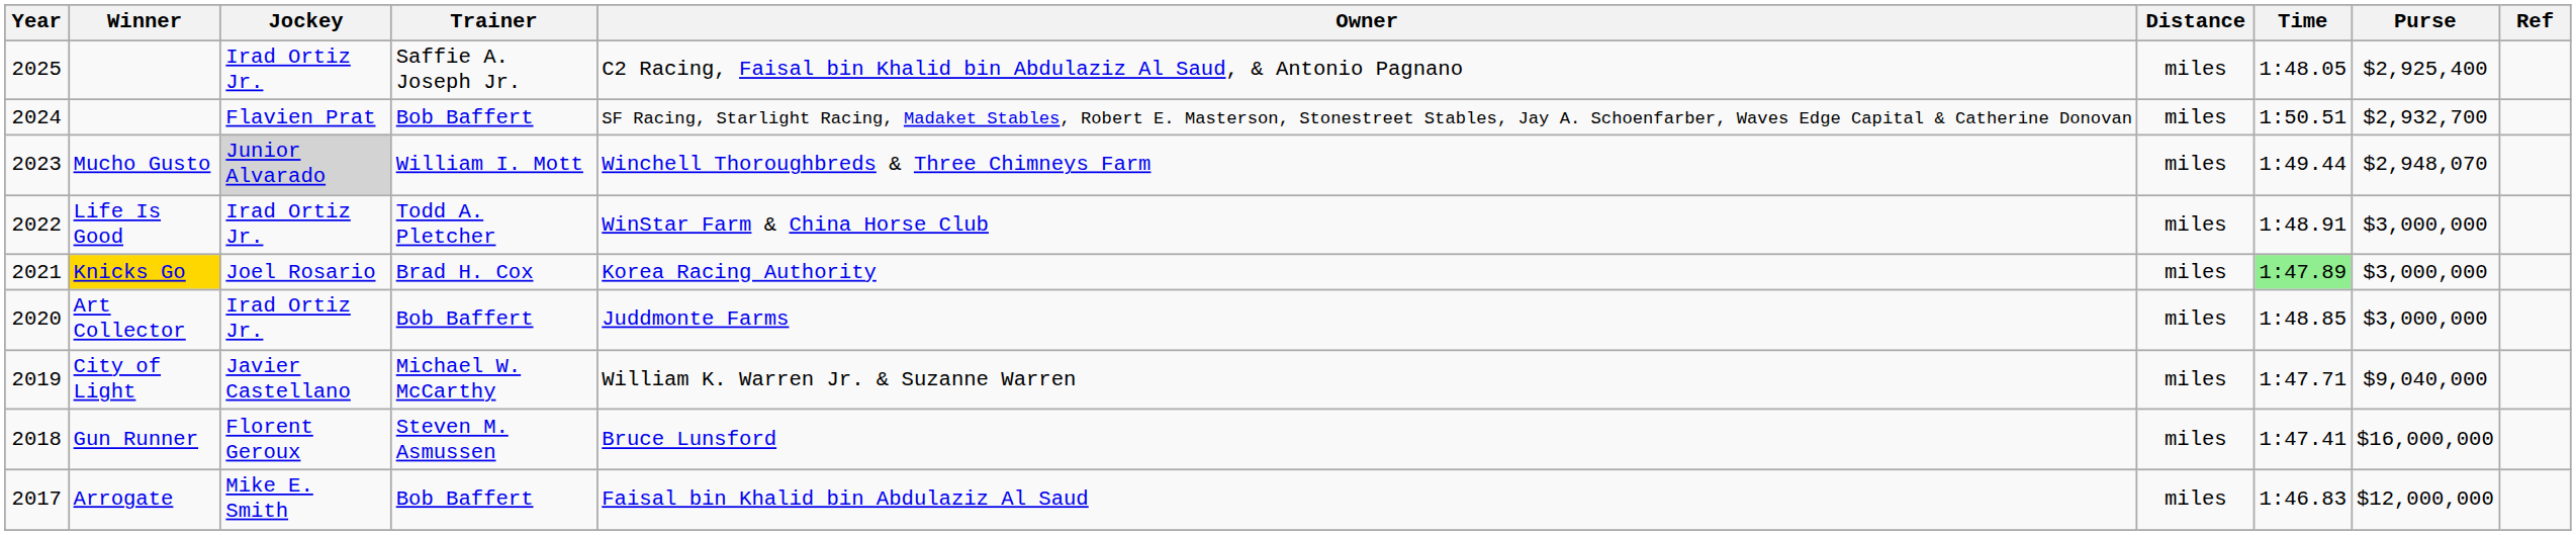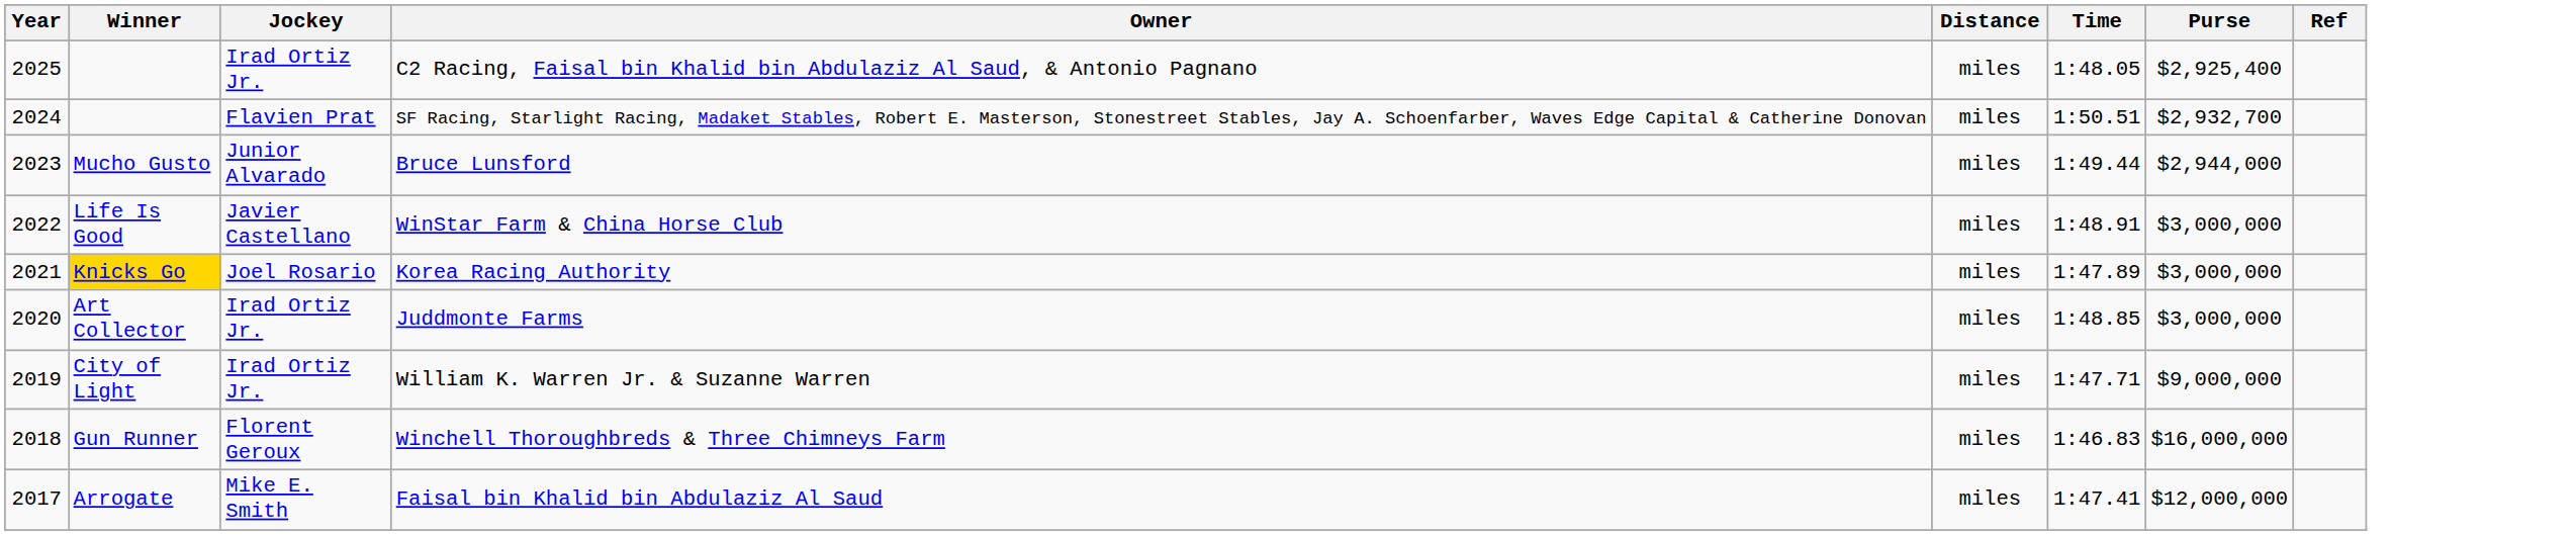- column: Trainer | Saffie A. Joseph Jr. | Bob Baffert | William I. Mott | Todd A. Pletcher | Brad H. Cox | Bob Baffert | Michael W. McCarthy | Steven M. Asmussen | Bob Baffert
2023 | Jockey: lightgrey background -> no background
2023 | Owner: Winchell Thoroughbreds & Three Chimneys Farm -> Bruce Lunsford
2023 | Purse: $2,948,070 -> $2,944,000
2022 | Jockey: Irad Ortiz Jr. -> Javier Castellano
2021 | Time: lightgreen background -> no background
2019 | Jockey: Javier Castellano -> Irad Ortiz Jr.
2019 | Purse: $9,040,000 -> $9,000,000
2018 | Owner: Bruce Lunsford -> Winchell Thoroughbreds & Three Chimneys Farm
2018 | Time: 1:47.41 -> 1:46.83
2017 | Time: 1:46.83 -> 1:47.41
